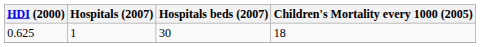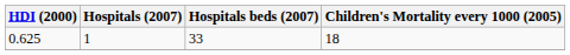0.625 | Hospitals beds (2007): 30 -> 33
